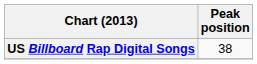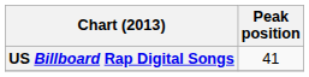US Billboard Rap Digital Songs | Peak position: 38 -> 41
